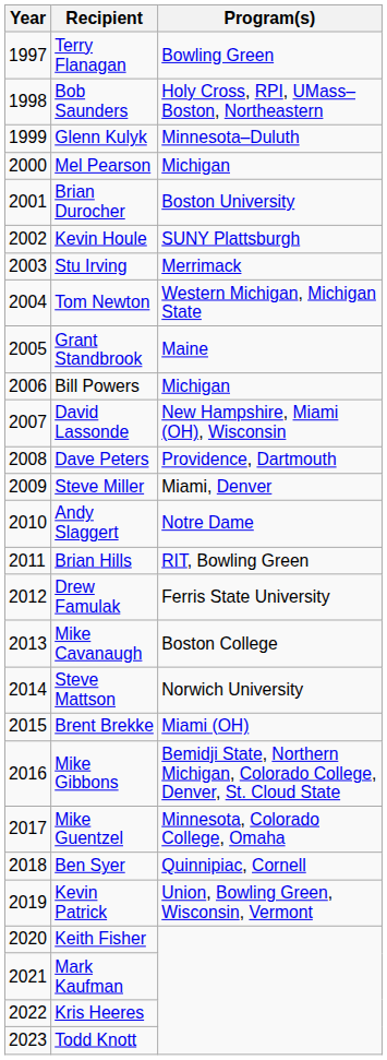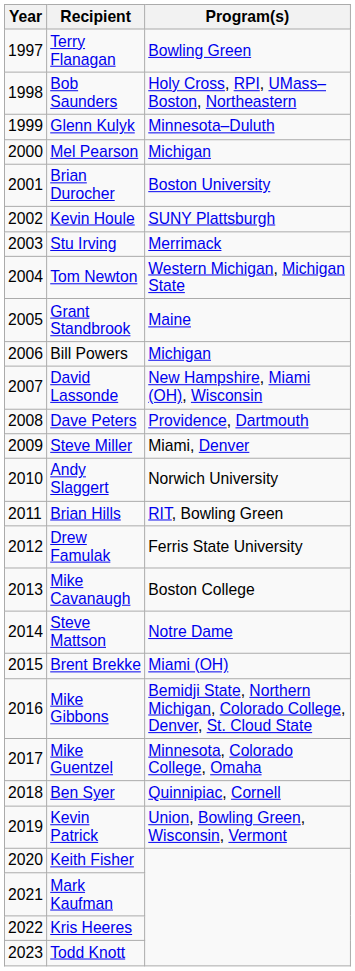Andy Slaggert | Program(s): Notre Dame -> Norwich University
Steve Mattson | Program(s): Norwich University -> Notre Dame
